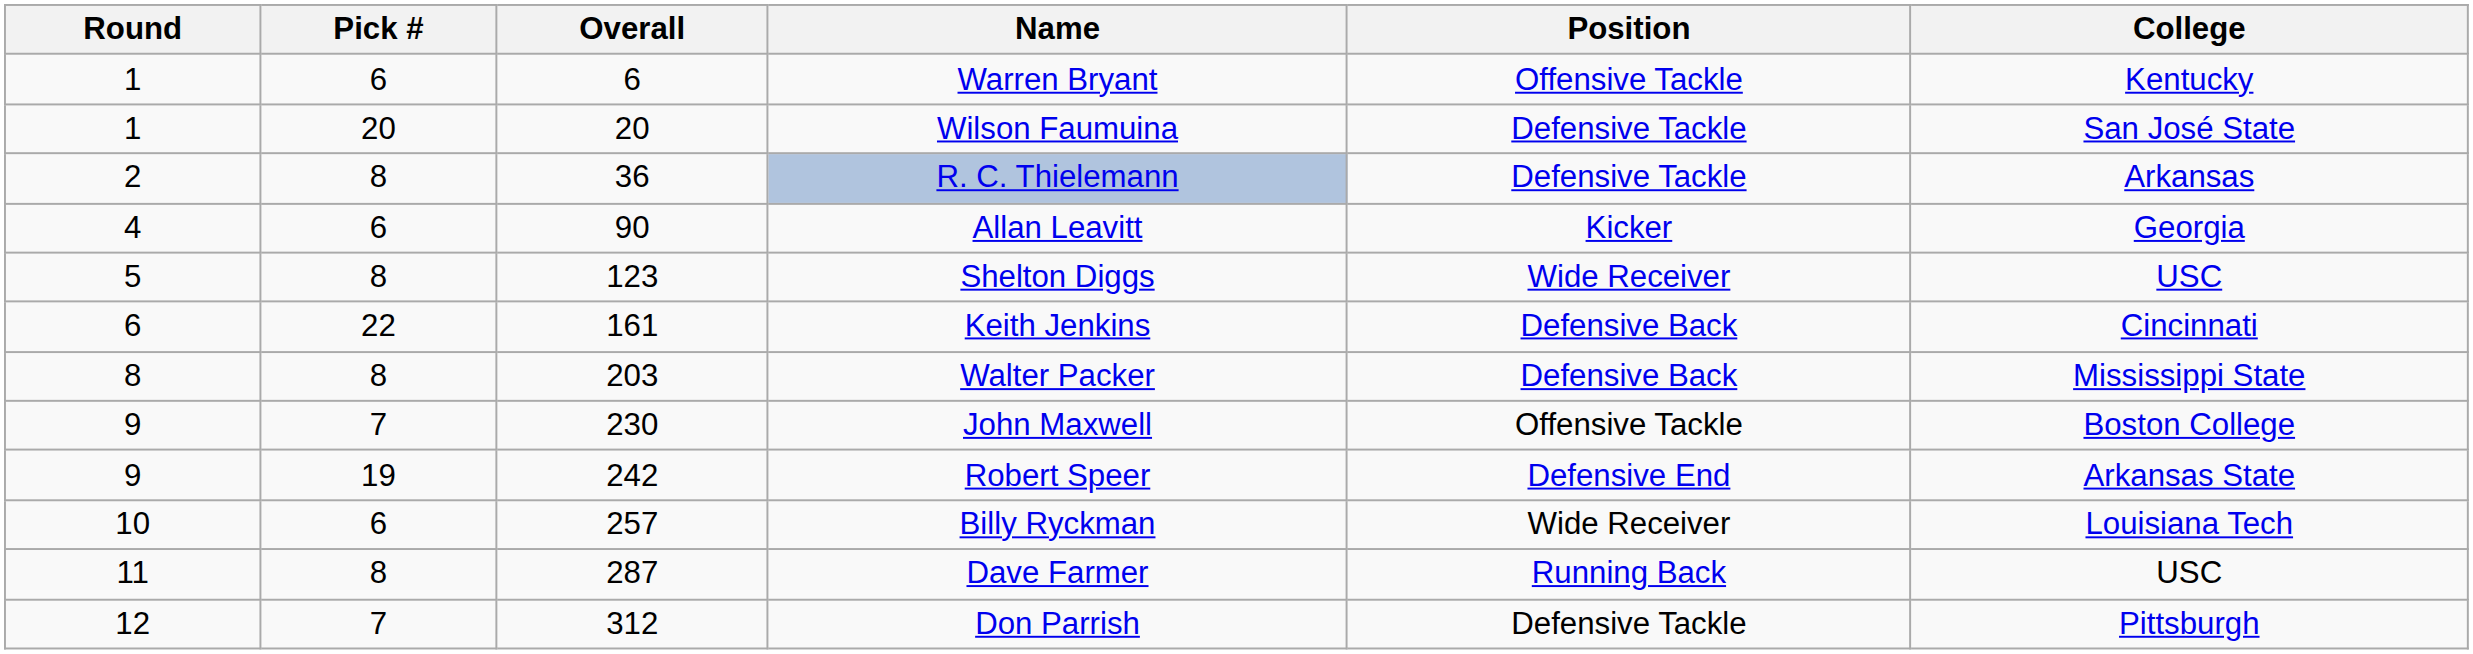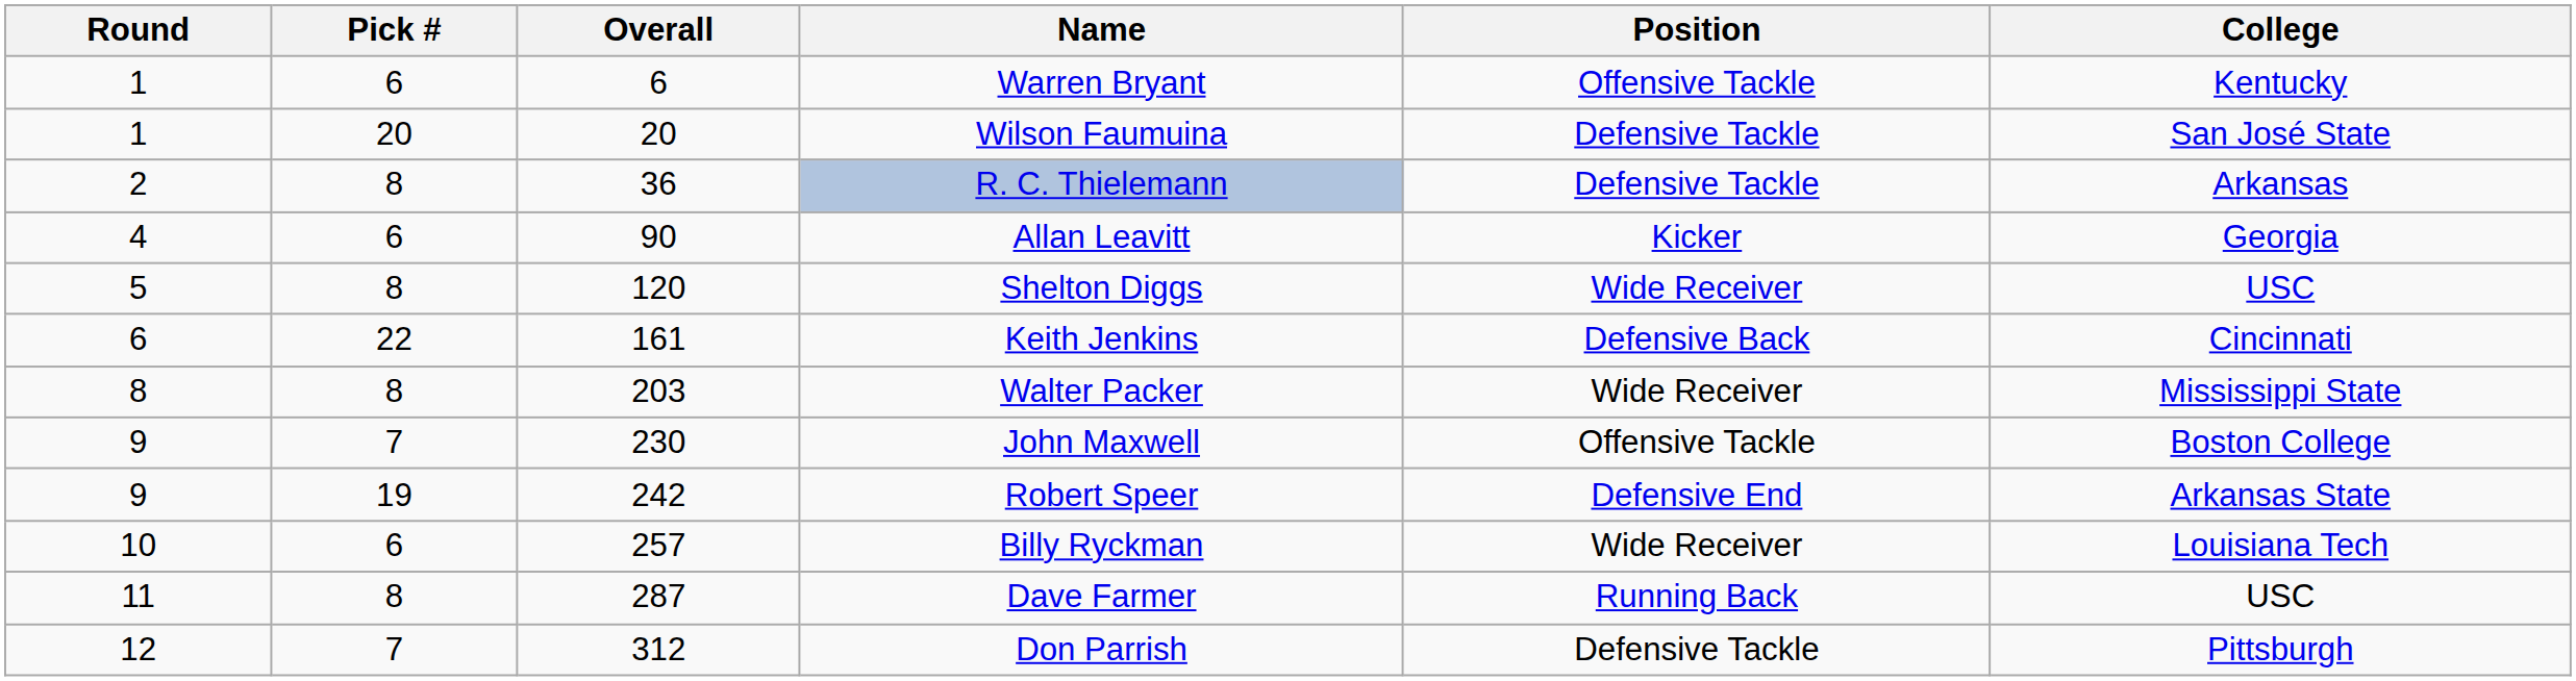Shelton Diggs | Overall: 123 -> 120
Walter Packer | Position: Defensive Back -> Wide Receiver
